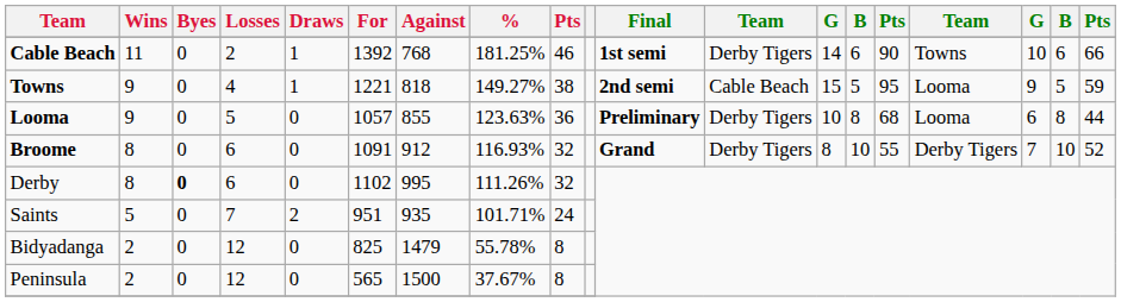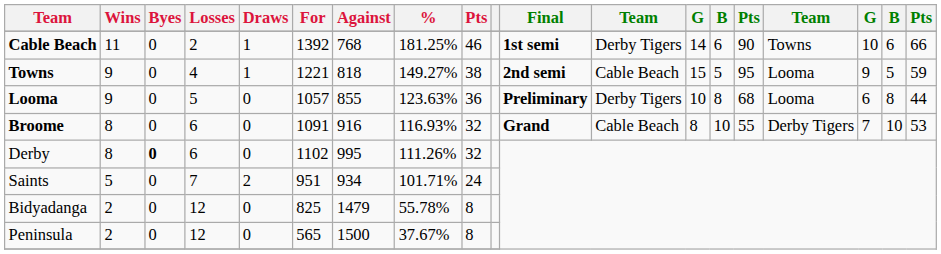Broome | Against: 912 -> 916
Broome | column 12: Derby Tigers -> Cable Beach
Broome | column 19: 52 -> 53
Saints | Against: 935 -> 934
